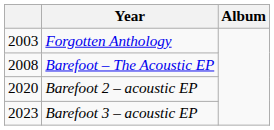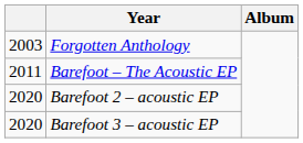Barefoot – The Acoustic EP | column 1: 2008 -> 2011
Barefoot 3 – acoustic EP | column 1: 2023 -> 2020
